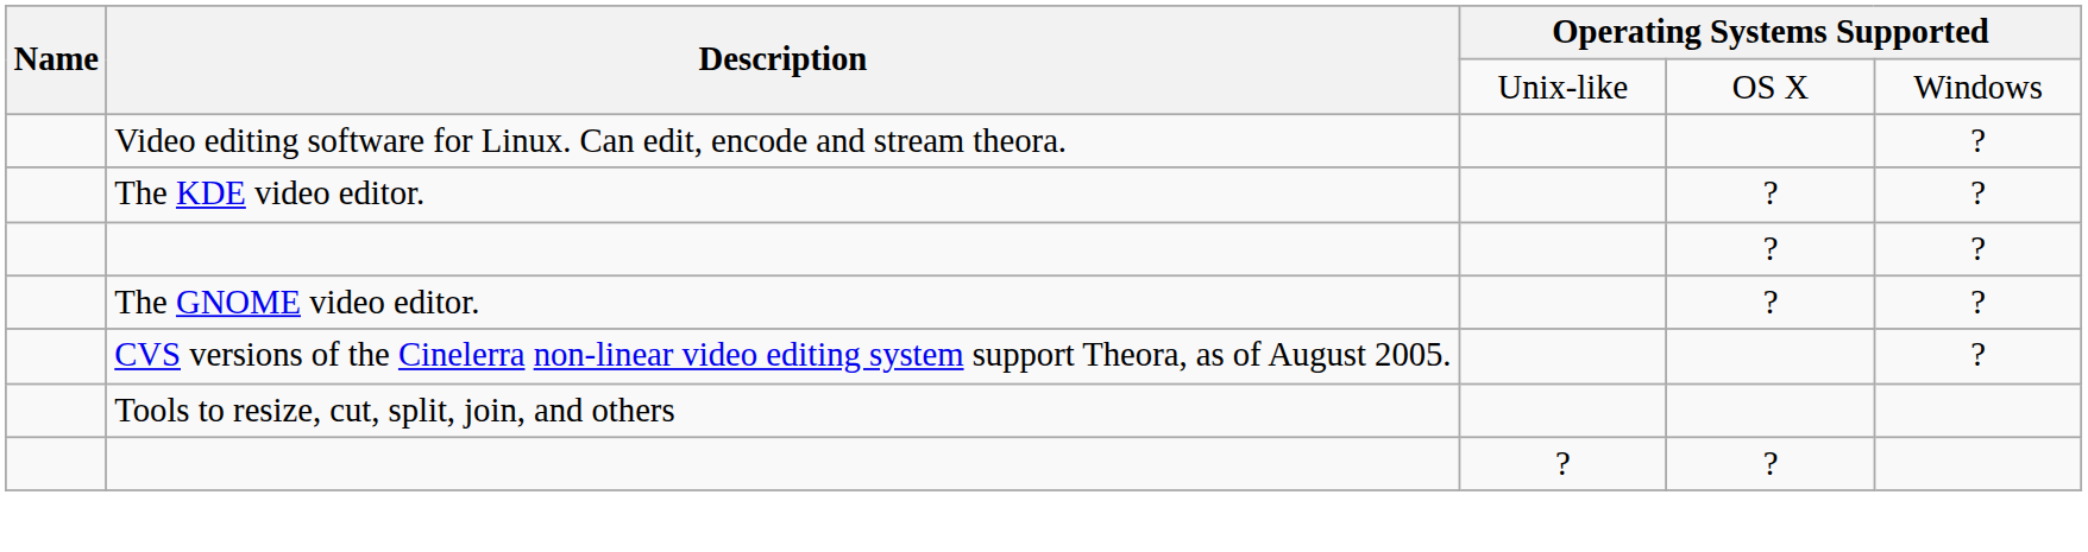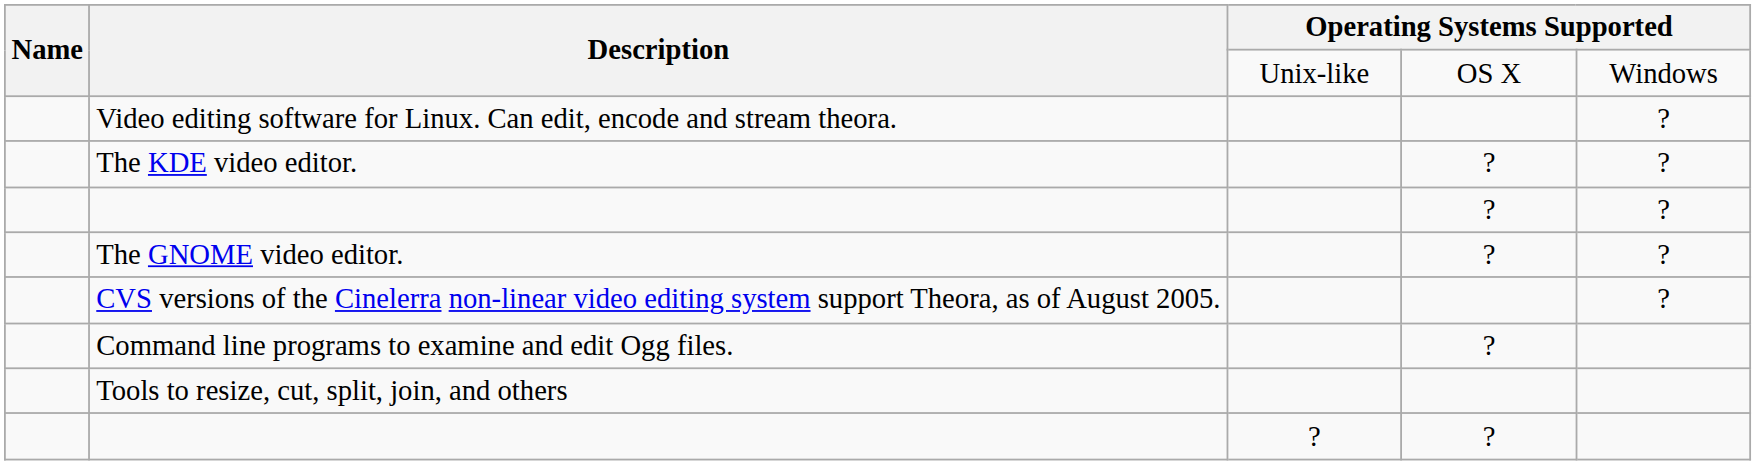+ row: Command line programs to examine and edit Ogg files. | ?
